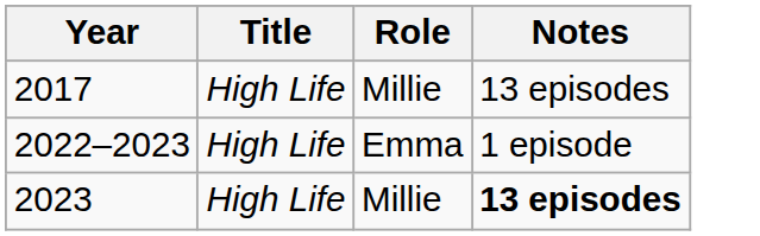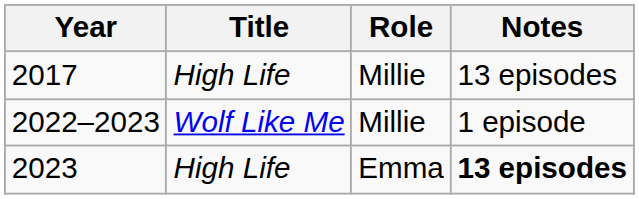2022–2023 | Title: High Life -> Wolf Like Me
2022–2023 | Role: Emma -> Millie
2023 | Role: Millie -> Emma
